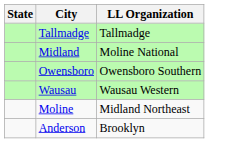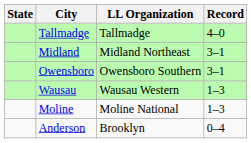+ column: Record | 4–0 | 3–1 | 3–1 | 1–3 | 1–3 | 0–4
Midland | LL Organization: Moline National -> Midland Northeast
Moline | LL Organization: Midland Northeast -> Moline National
